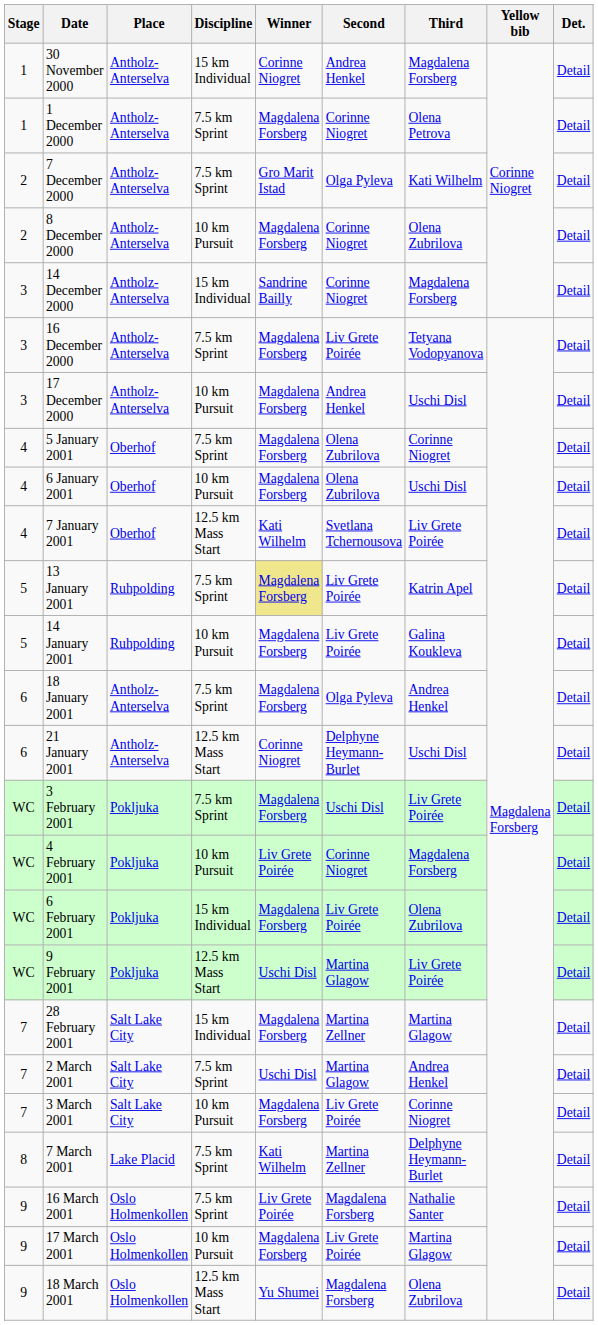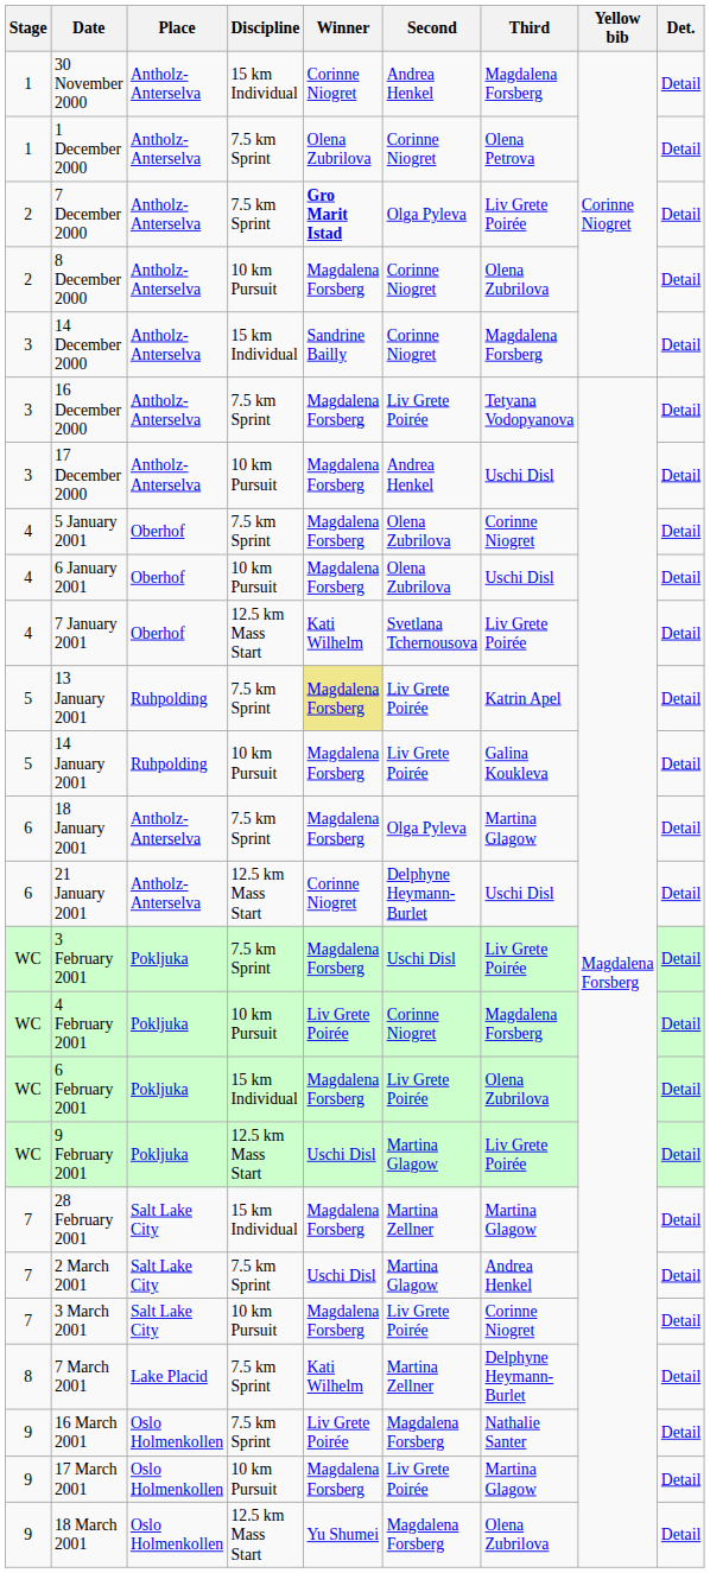1 December 2000 | Winner: Magdalena Forsberg -> Olena Zubrilova
7 December 2000 | Winner: normal -> bold
7 December 2000 | Third: Kati Wilhelm -> Liv Grete Poirée
18 January 2001 | Third: Andrea Henkel -> Martina Glagow
